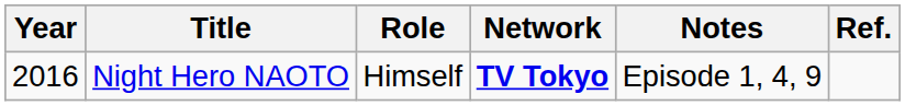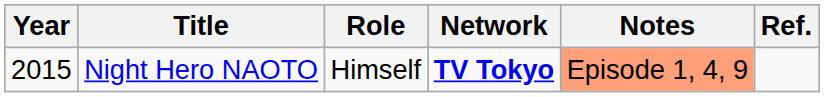Night Hero NAOTO | Year: 2016 -> 2015
Night Hero NAOTO | Notes: no background -> lightsalmon background
